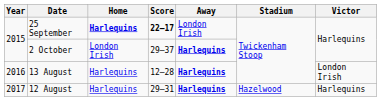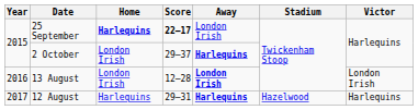13 August | Home: Harlequins -> London Irish
13 August | Away: Harlequins -> London Irish
